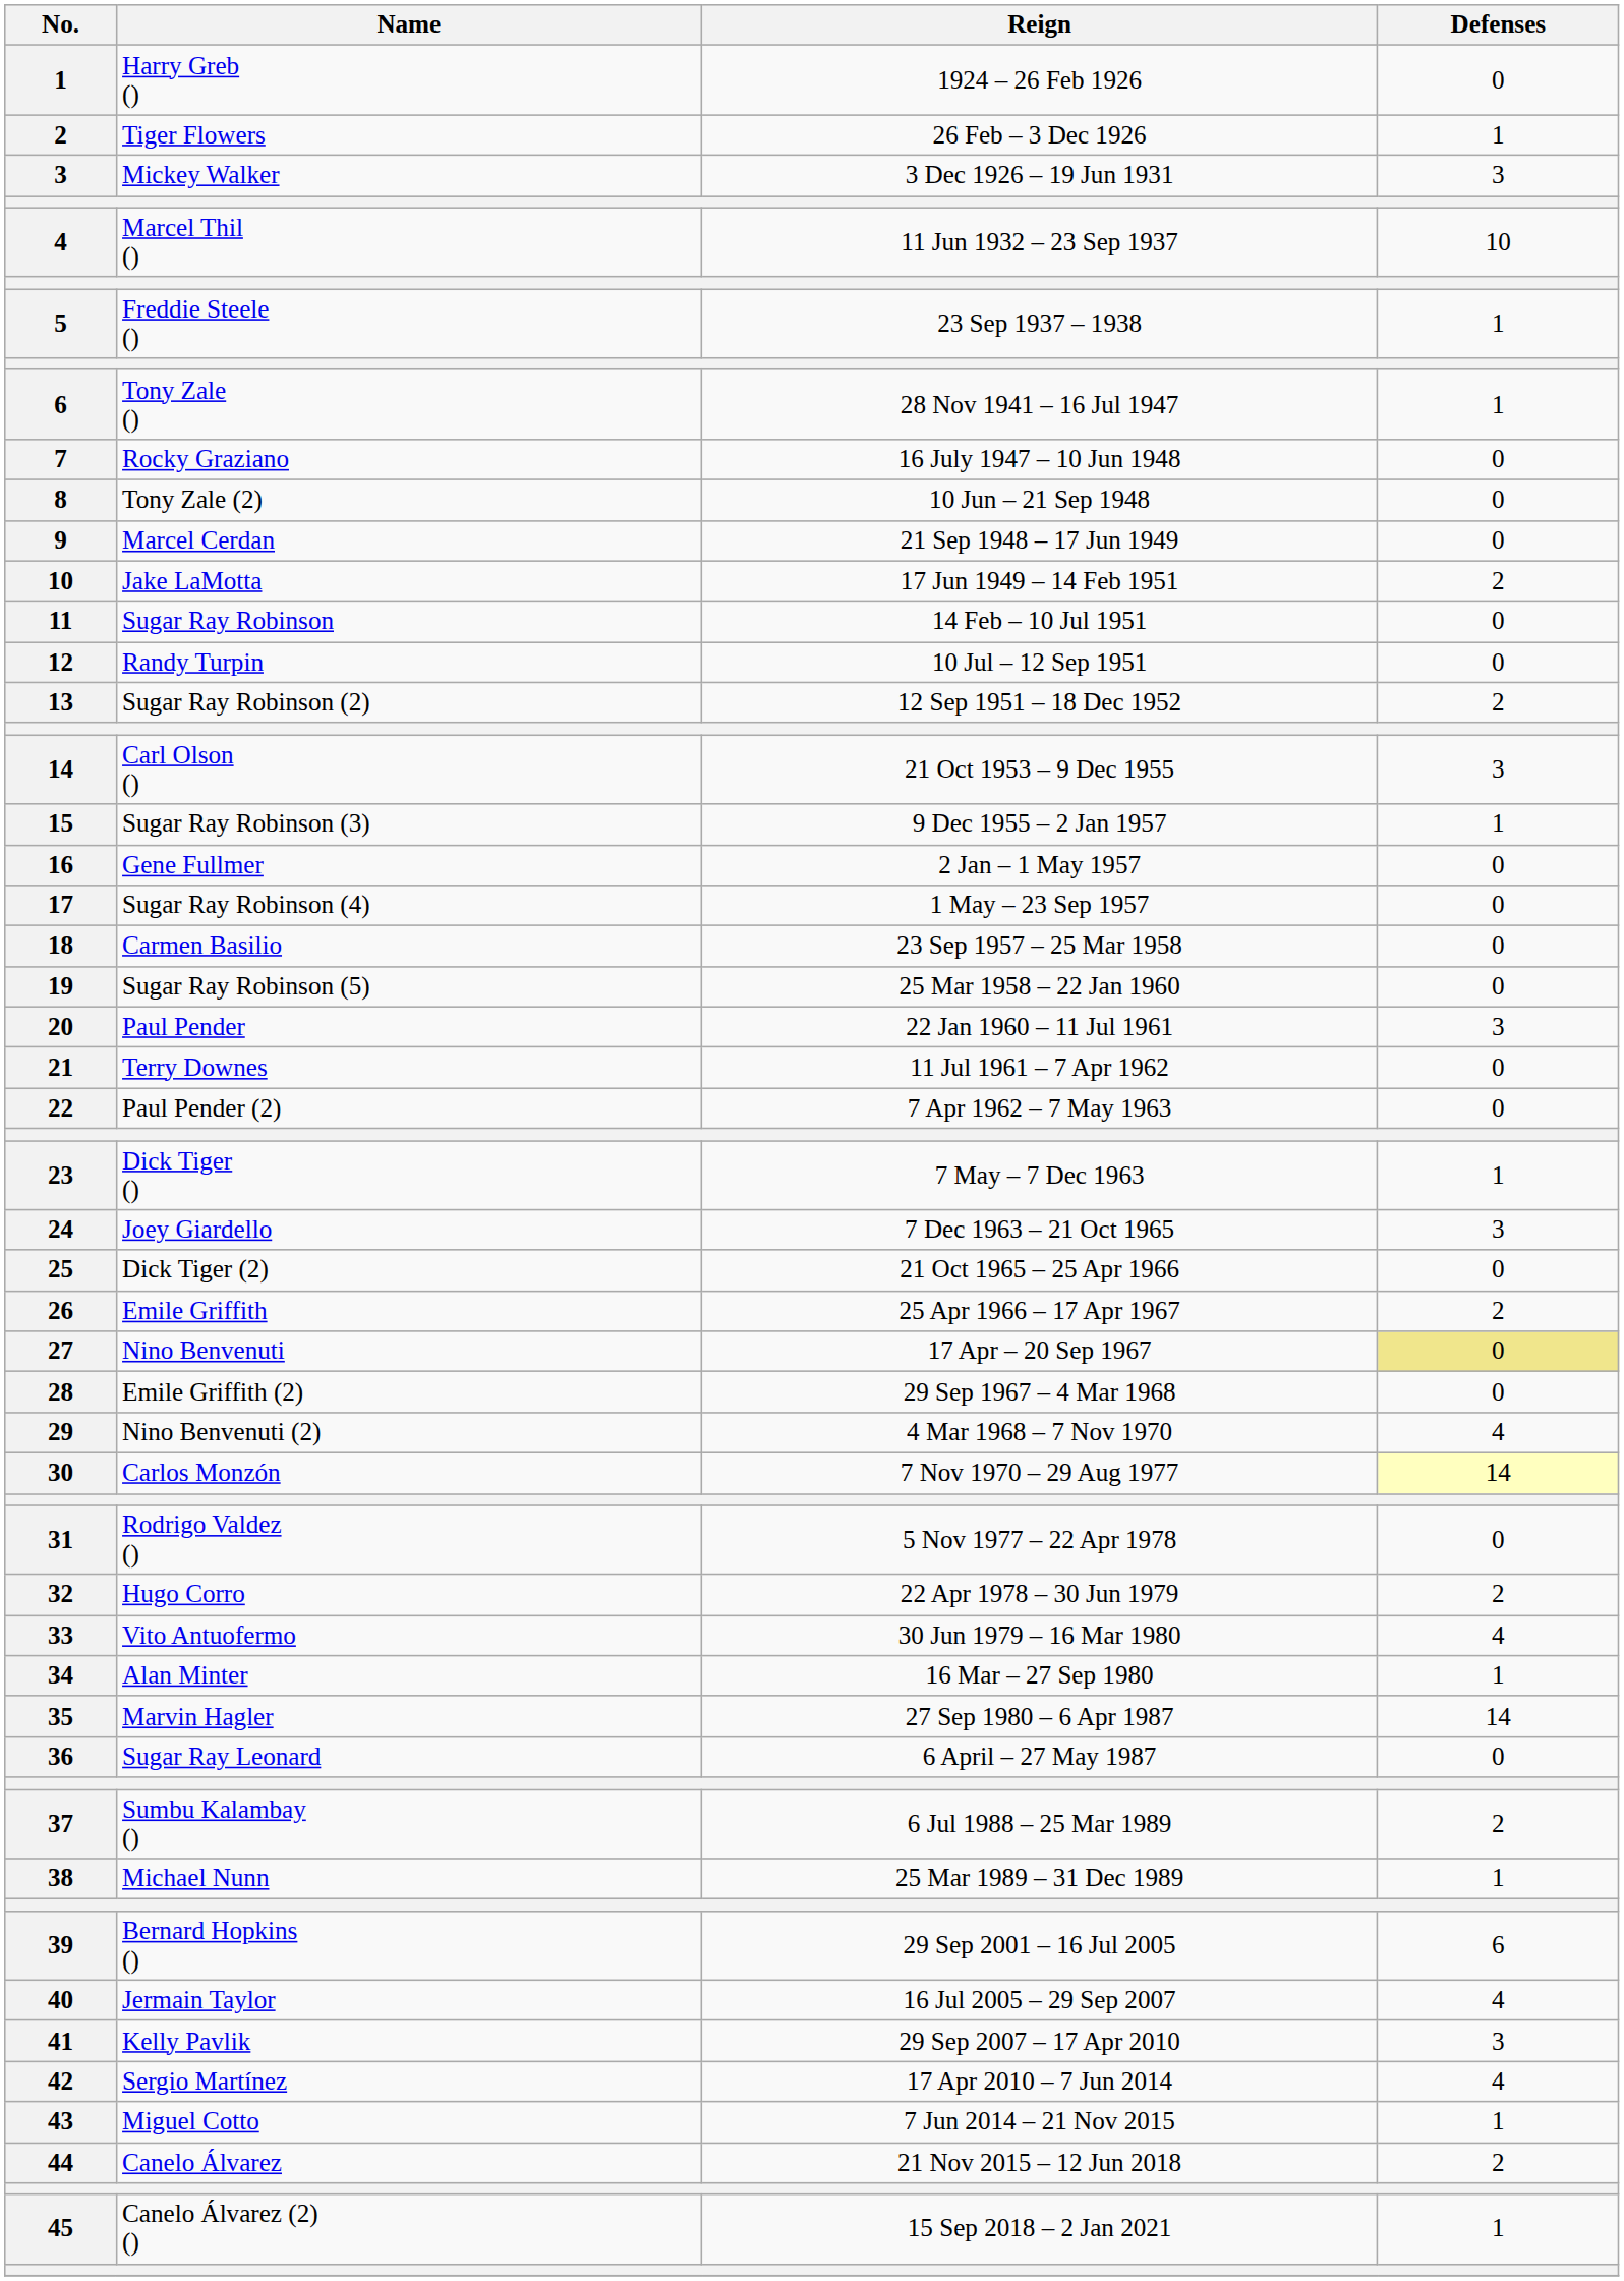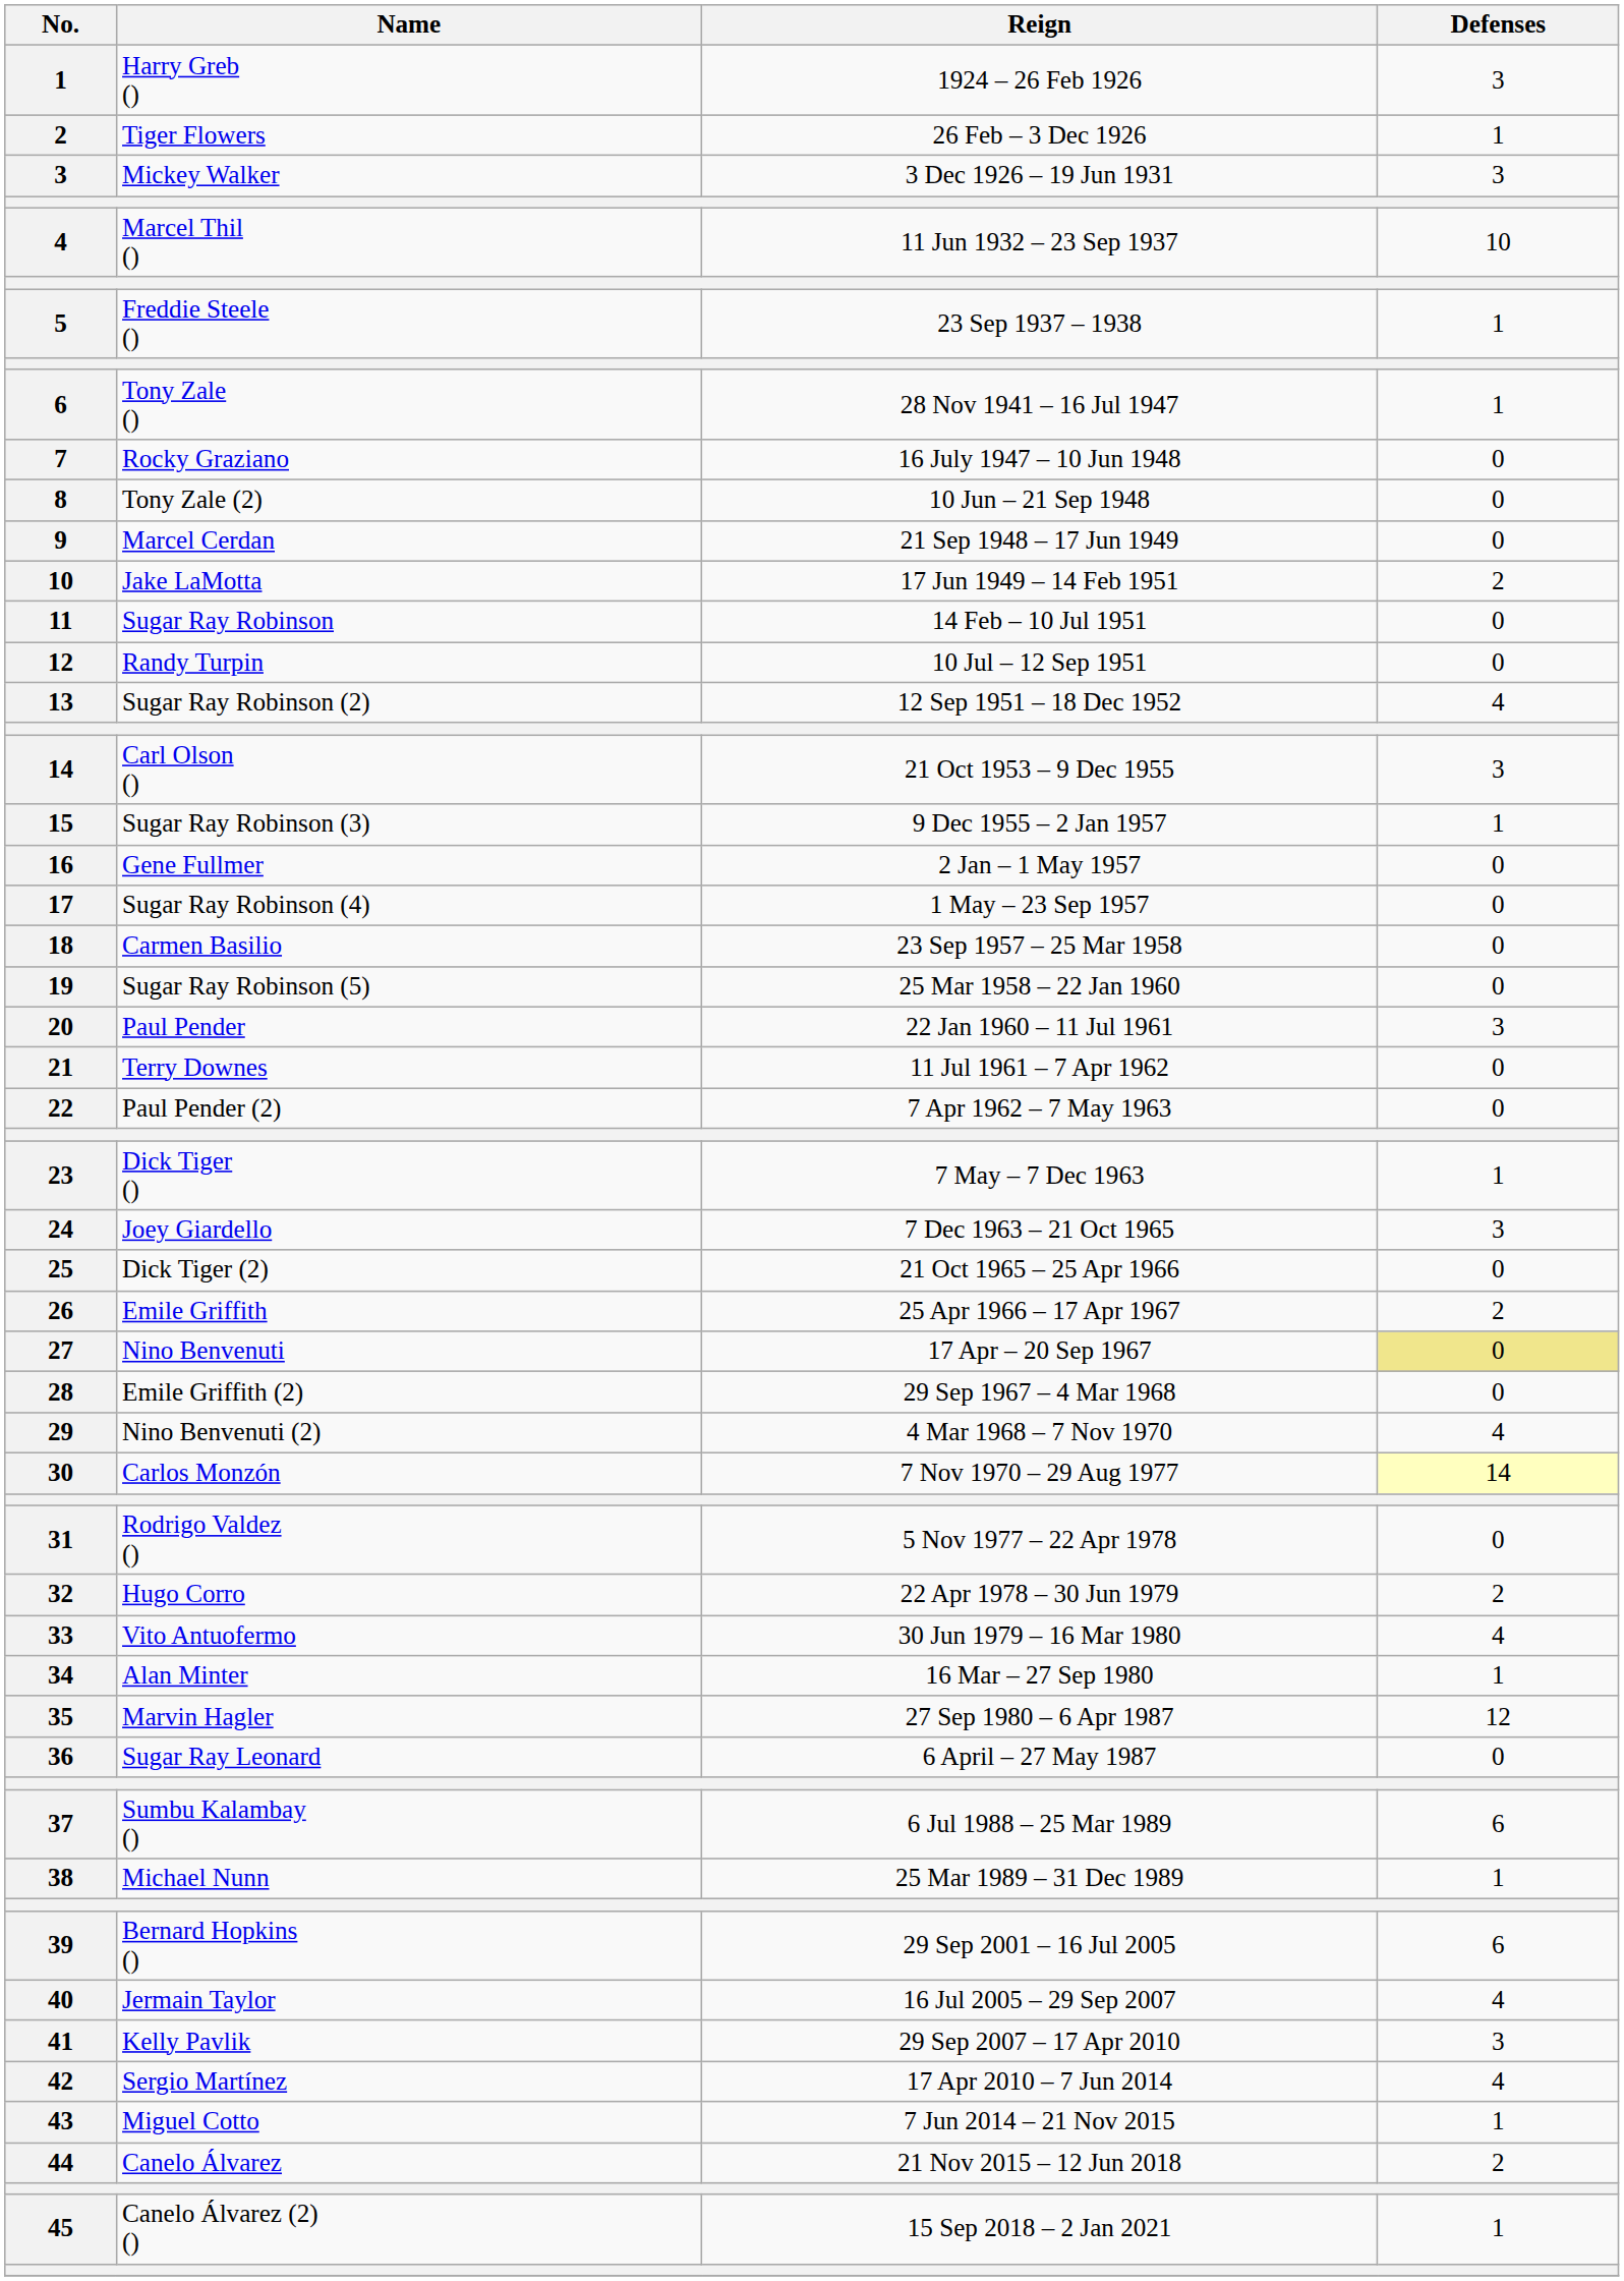Harry Greb () | Defenses: 0 -> 3
Sugar Ray Robinson (2) | Defenses: 2 -> 4
Marvin Hagler | Defenses: 14 -> 12
Sumbu Kalambay () | Defenses: 2 -> 6
